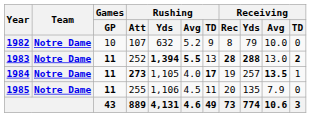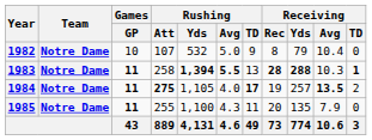1982 | Rushing / Yds: 632 -> 532
1982 | Rushing / Avg: 5.2 -> 5.0
1982 | Receiving / Avg: 10.0 -> 10.4
1983 | Rushing / Att: 252 -> 258
1983 | Receiving / Avg: 13.0 -> 10.3
1983 | Receiving / TD: 2 -> 1
1984 | Rushing / Att: 273 -> 275
1984 | Receiving / TD: 1 -> 2
1985 | Rushing / Yds: 1,106 -> 1,100
1985 | Rushing / Avg: 4.5 -> 4.3
